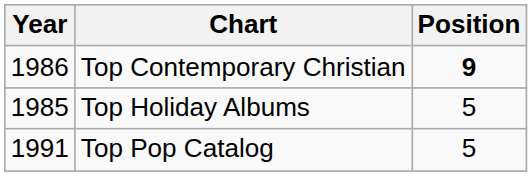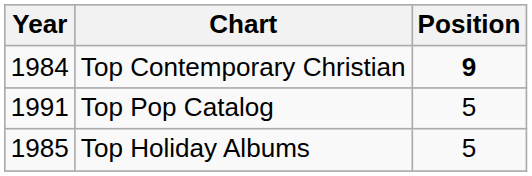Top Contemporary Christian | Year: 1986 -> 1984
rows swapped: Top Holiday Albums <-> Top Pop Catalog
